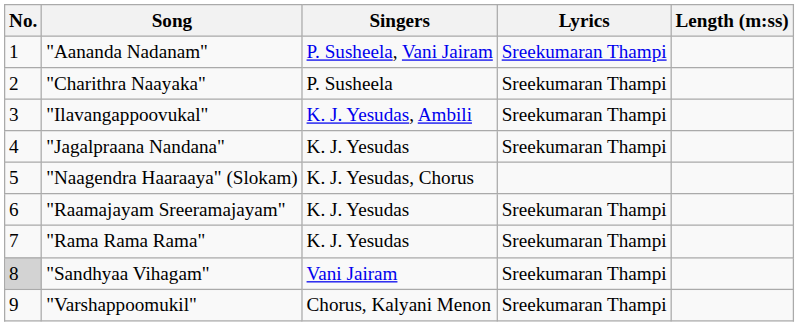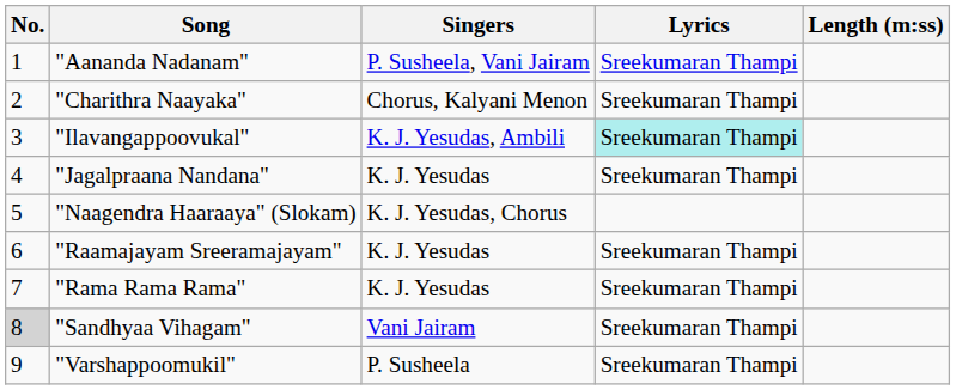"Charithra Naayaka" | Singers: P. Susheela -> Chorus, Kalyani Menon
"Ilavangappoovukal" | Lyrics: no background -> paleturquoise background
"Varshappoomukil" | Singers: Chorus, Kalyani Menon -> P. Susheela
